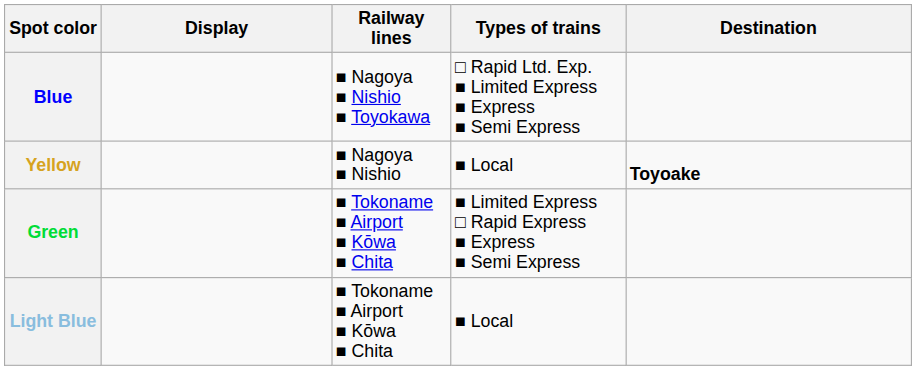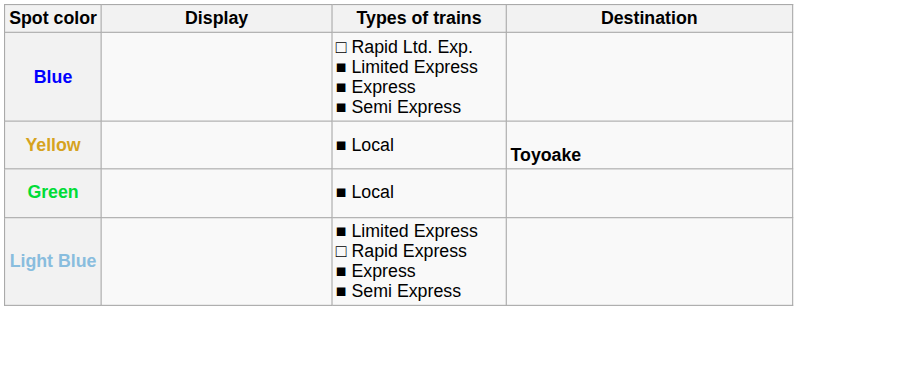- column: Railway lines | ■ Nagoya ■ Nishio ■ Toyokawa | ■ Nagoya ■ Nishio | ■ Tokoname ■ Airport ■ Kōwa ■ Chita | ■ Tokoname ■ Airport ■ Kōwa ■ Chita
Green | Types of trains: ■ Limited Express □ Rapid Express ■ Express ■ Semi Express -> ■ Local
Light Blue | Types of trains: ■ Local -> ■ Limited Express □ Rapid Express ■ Express ■ Semi Express
